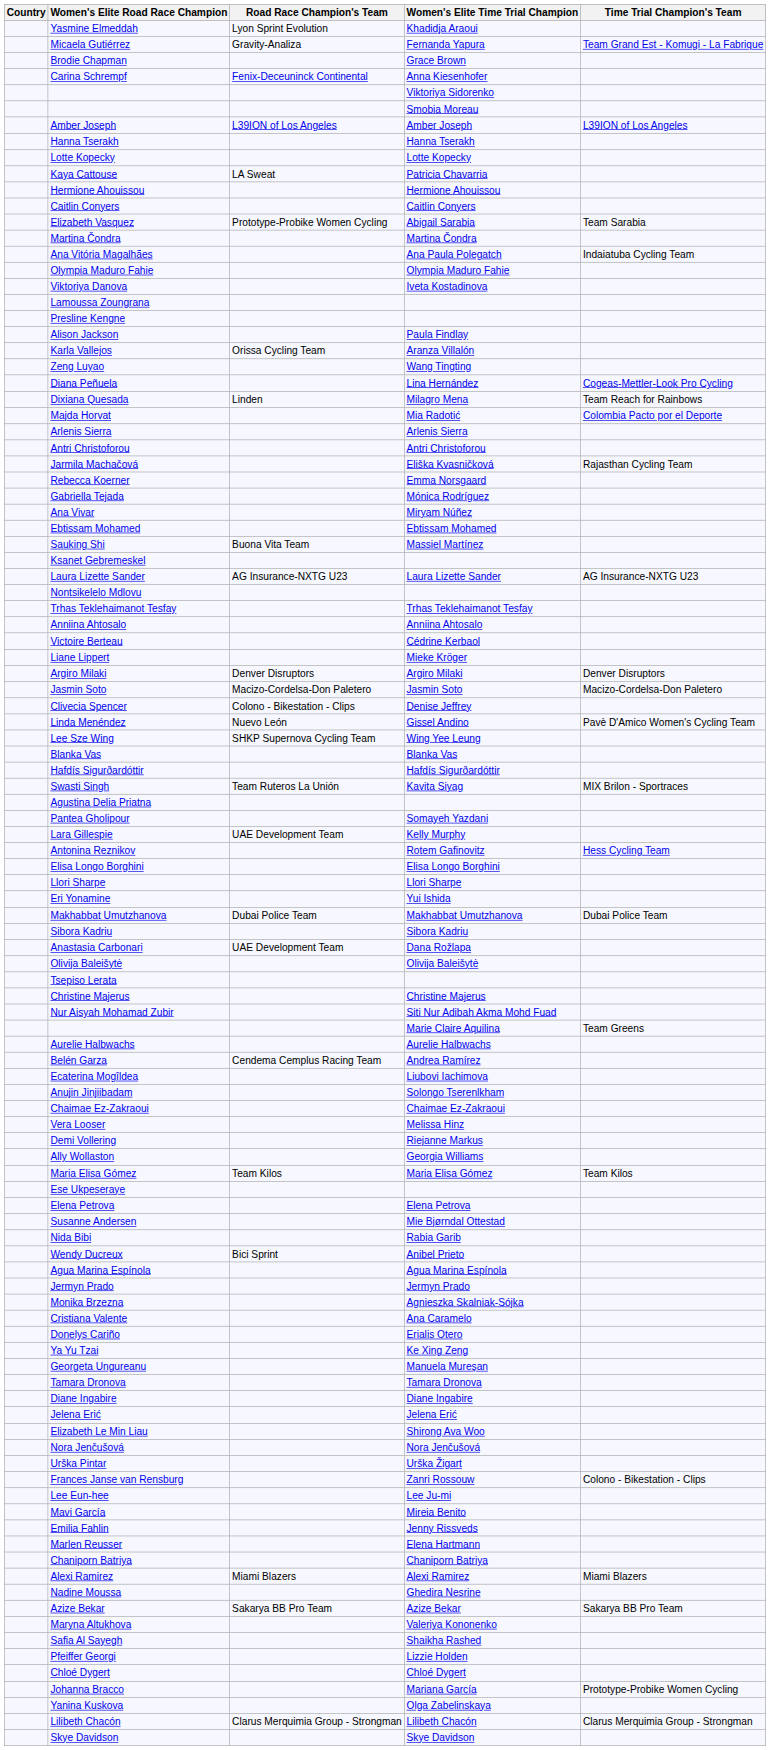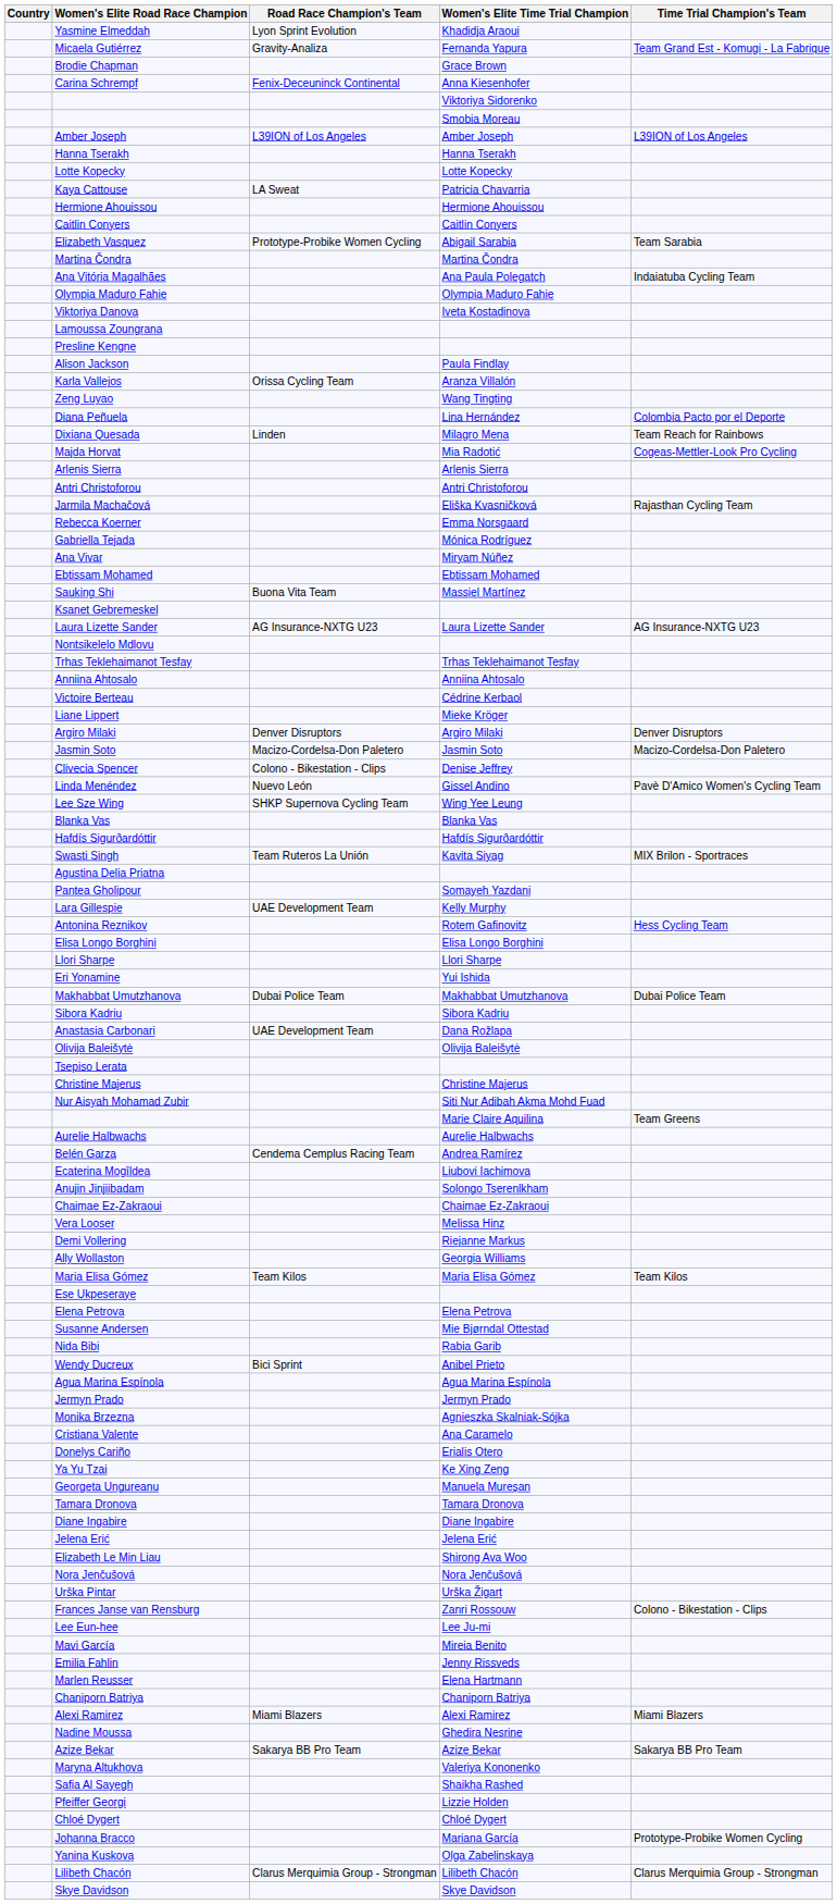Diana Peñuela | Time Trial Champion's Team: Cogeas-Mettler-Look Pro Cycling -> Colombia Pacto por el Deporte
Majda Horvat | Time Trial Champion's Team: Colombia Pacto por el Deporte -> Cogeas-Mettler-Look Pro Cycling
